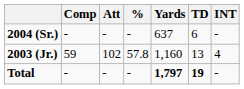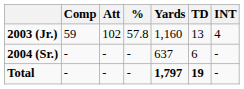rows swapped: 2003 (Jr.) <-> 2004 (Sr.)
